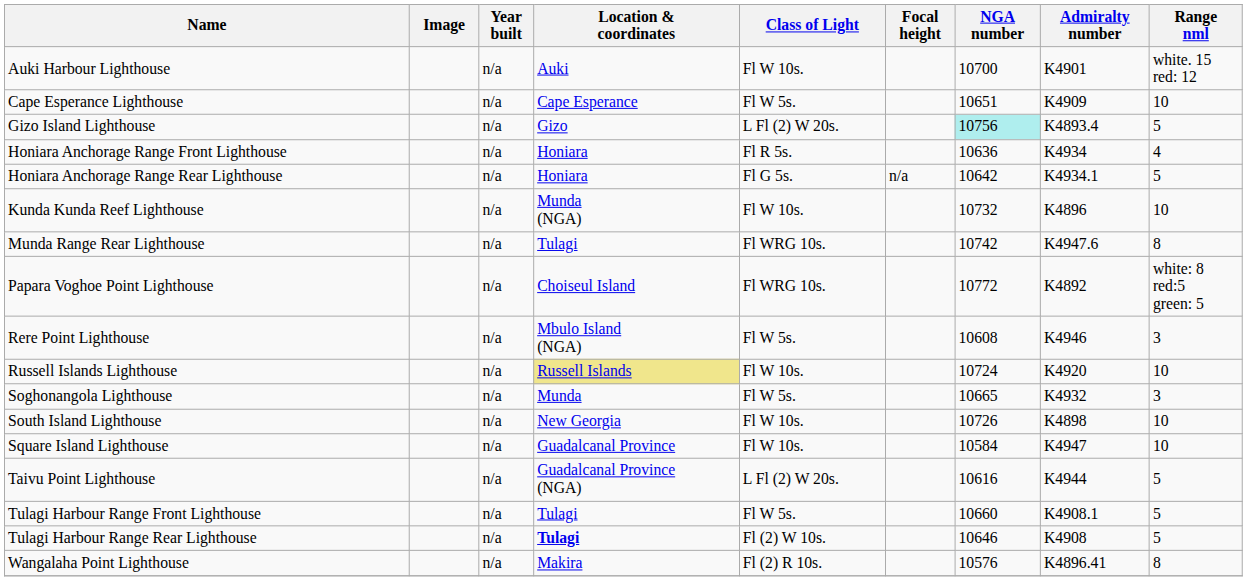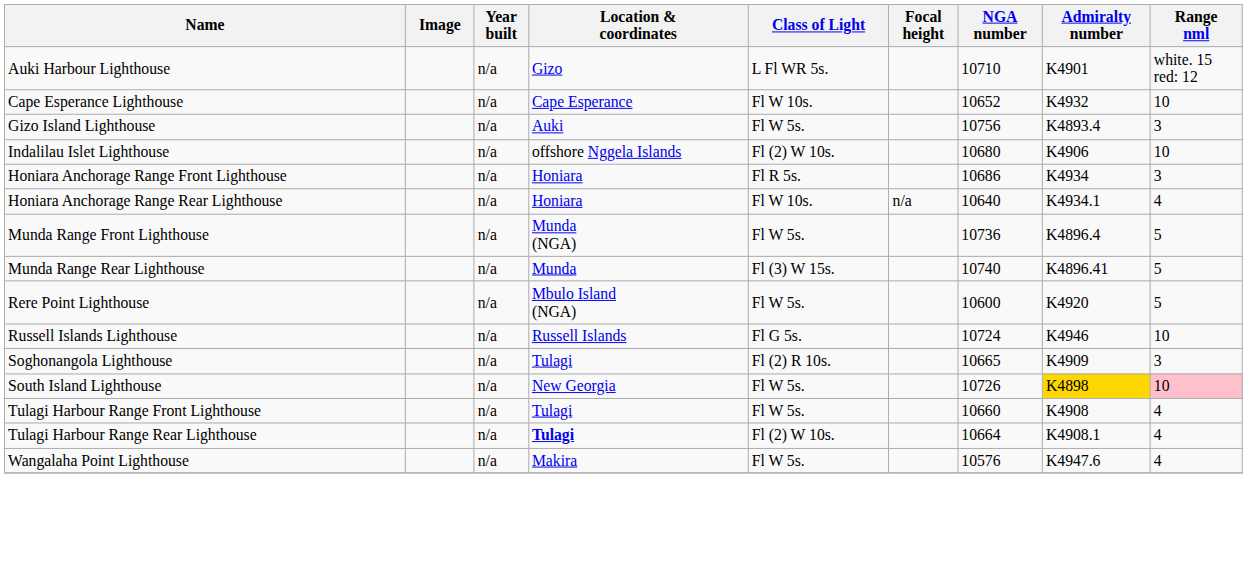Auki Harbour Lighthouse | Location & coordinates: Auki -> Gizo
Auki Harbour Lighthouse | Class of Light: Fl W 10s. -> L Fl WR 5s.
Auki Harbour Lighthouse | NGA number: 10700 -> 10710
Cape Esperance Lighthouse | Class of Light: Fl W 5s. -> Fl W 10s.
Cape Esperance Lighthouse | NGA number: 10651 -> 10652
Cape Esperance Lighthouse | Admiralty number: K4909 -> K4932
Gizo Island Lighthouse | Location & coordinates: Gizo -> Auki
Gizo Island Lighthouse | Class of Light: L Fl (2) W 20s. -> Fl W 5s.
Gizo Island Lighthouse | NGA number: paleturquoise background -> no background
Gizo Island Lighthouse | Range nml: 5 -> 3
+ row: Indalilau Islet Lighthouse | n/a | offshore Nggela Islands | Fl (2) W 10s. | 10680 | K4906 | 10
Honiara Anchorage Range Front Lighthouse | NGA number: 10636 -> 10686
Honiara Anchorage Range Front Lighthouse | Range nml: 4 -> 3
Honiara Anchorage Range Rear Lighthouse | Class of Light: Fl G 5s. -> Fl W 10s.
Honiara Anchorage Range Rear Lighthouse | NGA number: 10642 -> 10640
Honiara Anchorage Range Rear Lighthouse | Range nml: 5 -> 4
- row: Kunda Kunda Reef Lighthouse | n/a | Munda (NGA) | Fl W 10s. | 10732 | K4896 | 10
+ row: Munda Range Front Lighthouse | n/a | Munda (NGA) | Fl W 5s. | 10736 | K4896.4 | 5
Munda Range Rear Lighthouse | Location & coordinates: Tulagi -> Munda
Munda Range Rear Lighthouse | Class of Light: Fl WRG 10s. -> Fl (3) W 15s.
Munda Range Rear Lighthouse | NGA number: 10742 -> 10740
Munda Range Rear Lighthouse | Admiralty number: K4947.6 -> K4896.41
Munda Range Rear Lighthouse | Range nml: 8 -> 5
- row: Papara Voghoe Point Lighthouse | n/a | Choiseul Island | Fl WRG 10s. | 10772 | K4892 | white: 8 red:5 green: 5
Rere Point Lighthouse | NGA number: 10608 -> 10600
Rere Point Lighthouse | Admiralty number: K4946 -> K4920
Rere Point Lighthouse | Range nml: 3 -> 5
Russell Islands Lighthouse | Location & coordinates: khaki background -> no background
Russell Islands Lighthouse | Class of Light: Fl W 10s. -> Fl G 5s.
Russell Islands Lighthouse | Admiralty number: K4920 -> K4946
Soghonangola Lighthouse | Location & coordinates: Munda -> Tulagi
Soghonangola Lighthouse | Class of Light: Fl W 5s. -> Fl (2) R 10s.
Soghonangola Lighthouse | Admiralty number: K4932 -> K4909
South Island Lighthouse | Class of Light: Fl W 10s. -> Fl W 5s.
South Island Lighthouse | Admiralty number: no background -> gold background
South Island Lighthouse | Range nml: no background -> pink background
- row: Square Island Lighthouse | n/a | Guadalcanal Province | Fl W 10s. | 10584 | K4947 | 10
- row: Taivu Point Lighthouse | n/a | Guadalcanal Province (NGA) | L Fl (2) W 20s. | 10616 | K4944 | 5
Tulagi Harbour Range Front Lighthouse | Admiralty number: K4908.1 -> K4908
Tulagi Harbour Range Front Lighthouse | Range nml: 5 -> 4
Tulagi Harbour Range Rear Lighthouse | NGA number: 10646 -> 10664
Tulagi Harbour Range Rear Lighthouse | Admiralty number: K4908 -> K4908.1
Tulagi Harbour Range Rear Lighthouse | Range nml: 5 -> 4
Wangalaha Point Lighthouse | Class of Light: Fl (2) R 10s. -> Fl W 5s.
Wangalaha Point Lighthouse | Admiralty number: K4896.41 -> K4947.6
Wangalaha Point Lighthouse | Range nml: 8 -> 4
